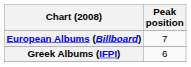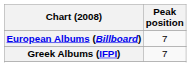Greek Albums (IFPI) | Peak position: 6 -> 7
